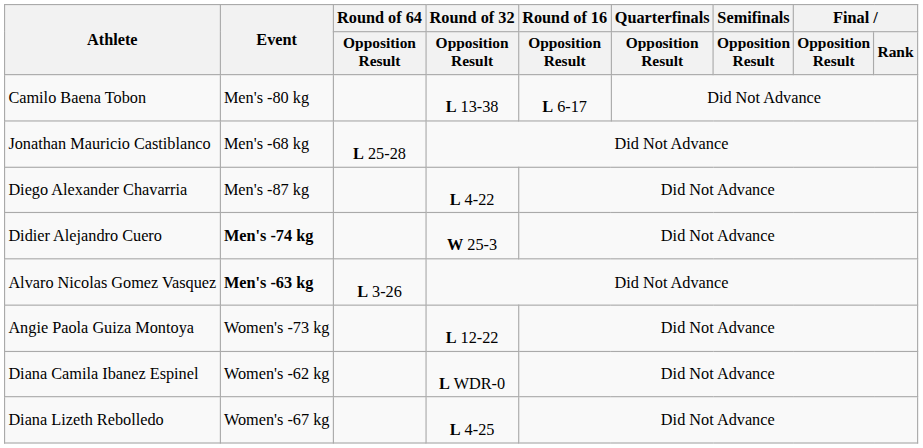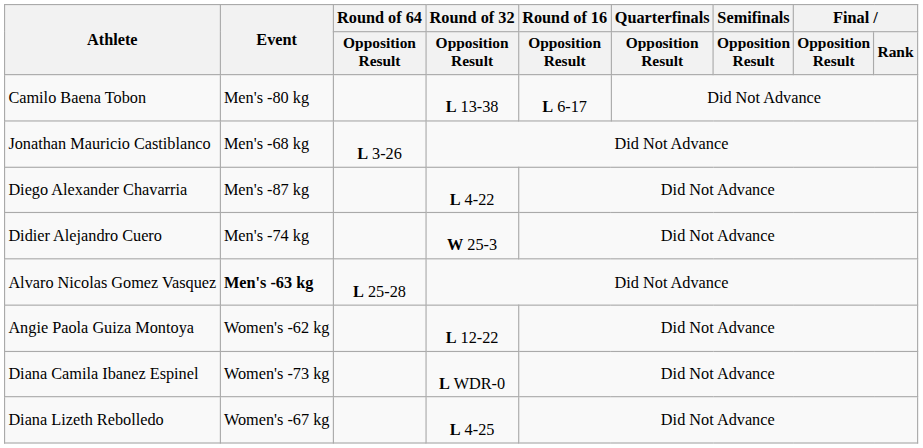Jonathan Mauricio Castiblanco | Round of 64 / Opposition Result: L 25-28 -> L 3-26
Didier Alejandro Cuero | Event: bold -> normal
Alvaro Nicolas Gomez Vasquez | Round of 64 / Opposition Result: L 3-26 -> L 25-28
Angie Paola Guiza Montoya | Event: Women's -73 kg -> Women's -62 kg
Diana Camila Ibanez Espinel | Event: Women's -62 kg -> Women's -73 kg
